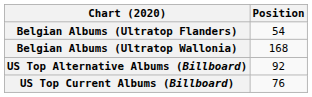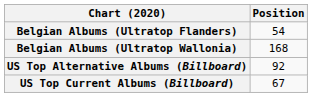US Top Current Albums (Billboard) | Position: 76 -> 67
